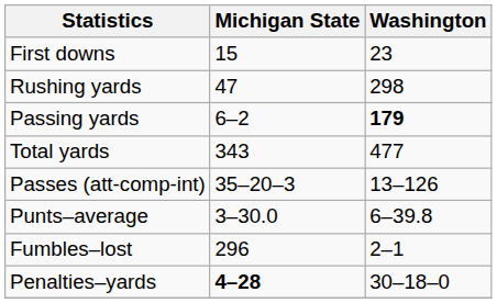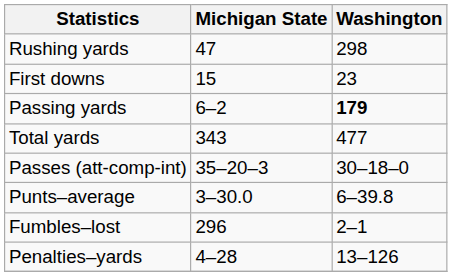rows swapped: First downs <-> Rushing yards
Passes (att-comp-int) | Washington: 13–126 -> 30–18–0
Penalties–yards | Michigan State: bold -> normal
Penalties–yards | Washington: 30–18–0 -> 13–126
